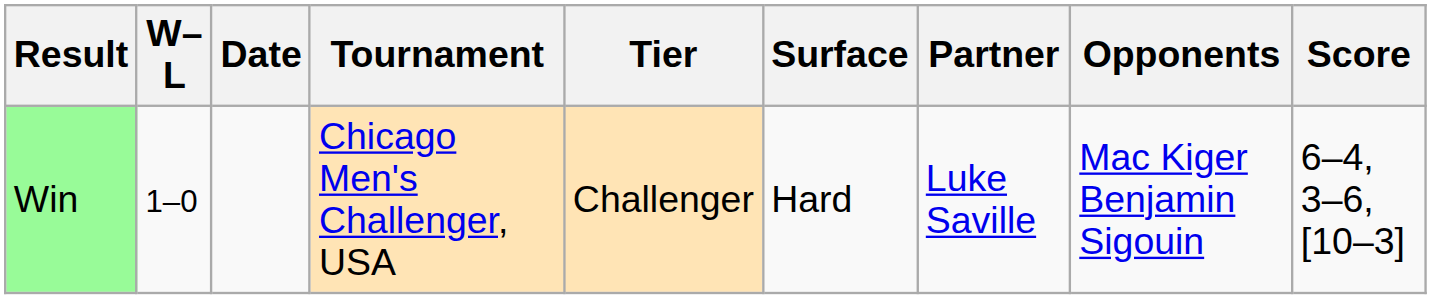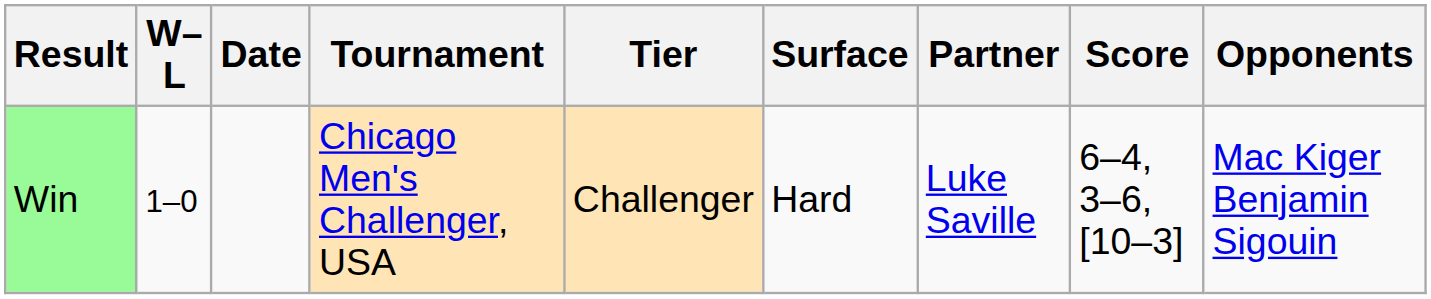columns swapped: Opponents <-> Score
